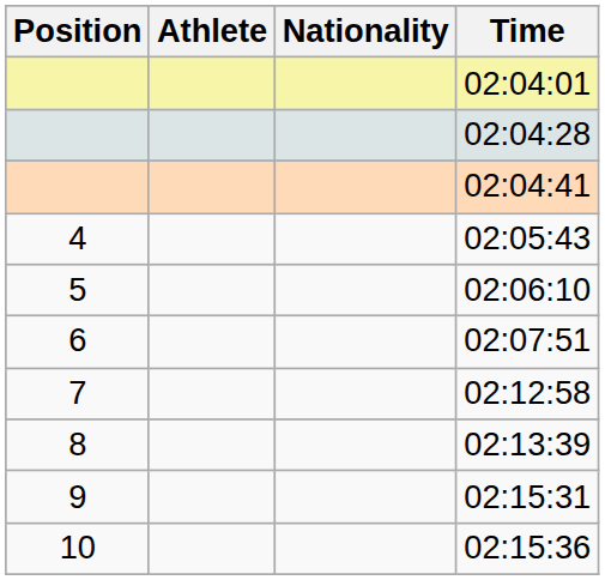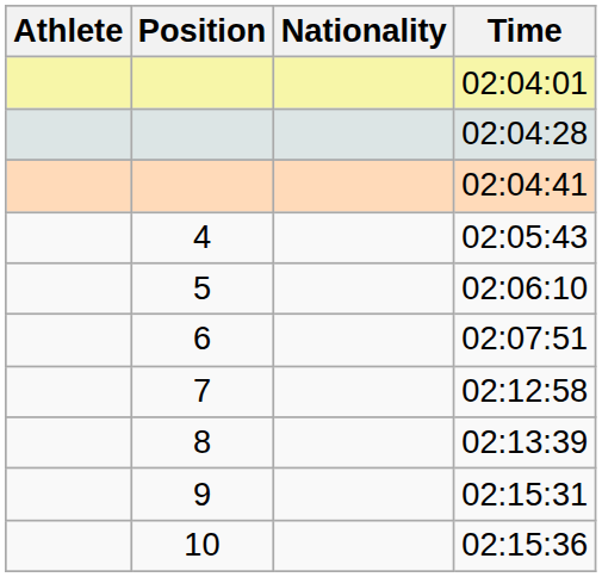columns swapped: Position <-> Athlete
